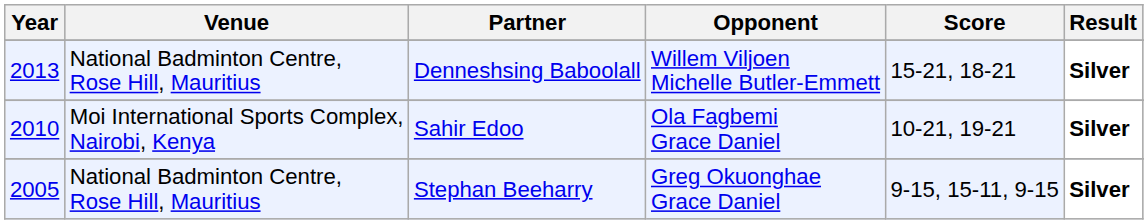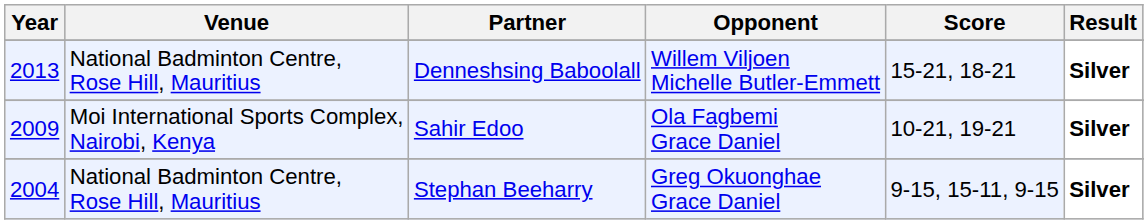Sahir Edoo | Year: 2010 -> 2009
Stephan Beeharry | Year: 2005 -> 2004
